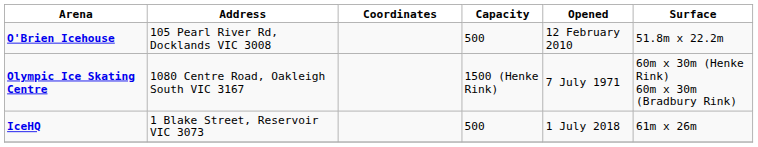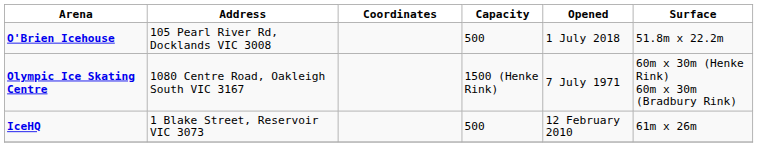O'Brien Icehouse | Opened: 12 February 2010 -> 1 July 2018
IceHQ | Opened: 1 July 2018 -> 12 February 2010
